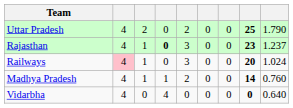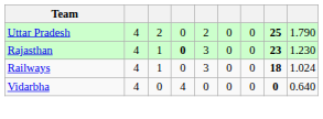Rajasthan | column 9: 1.237 -> 1.230
Railways | column 2: pink background -> no background
Railways | column 8: 20 -> 18
- row: Madhya Pradesh | 4 | 1 | 1 | 2 | 0 | 0 | 14 | 0.760
